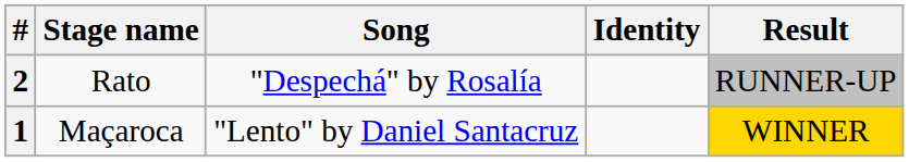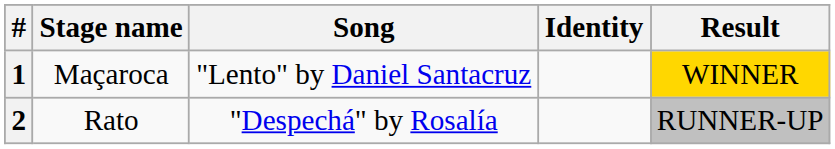rows swapped: 1 <-> 2
